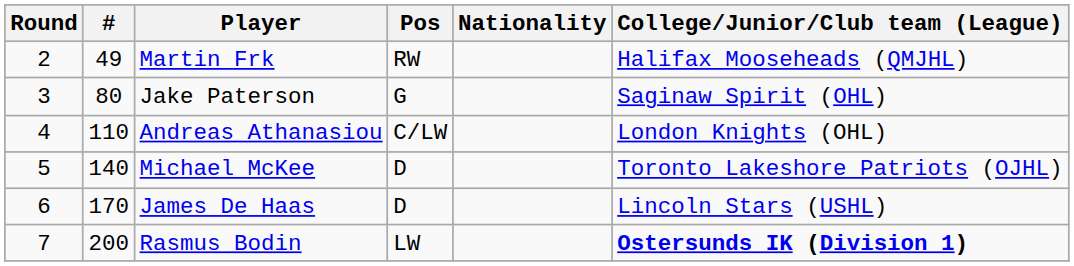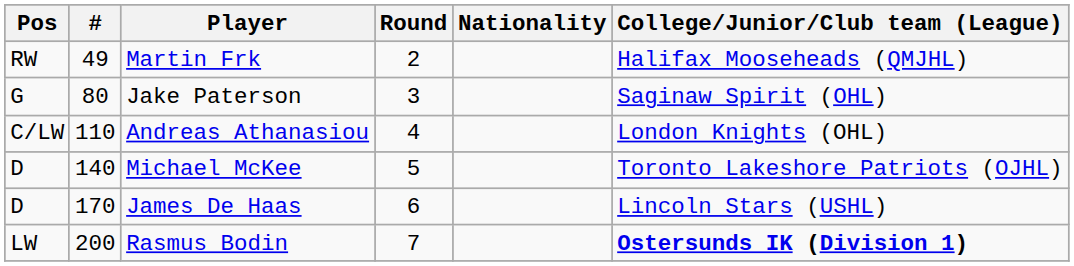columns swapped: Round <-> Pos
